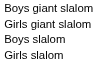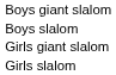rows swapped: Girls giant slalom <-> Boys slalom
